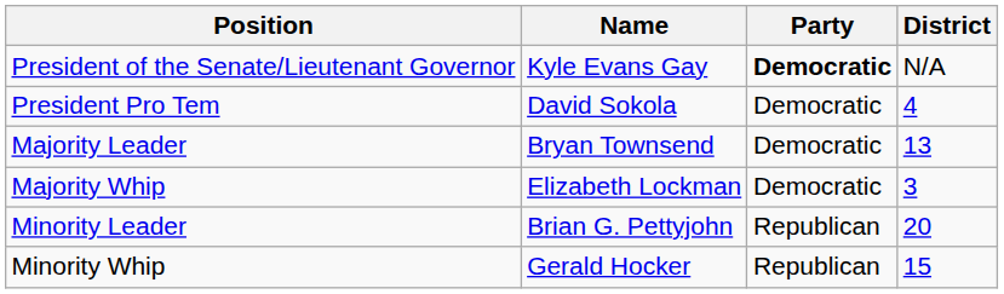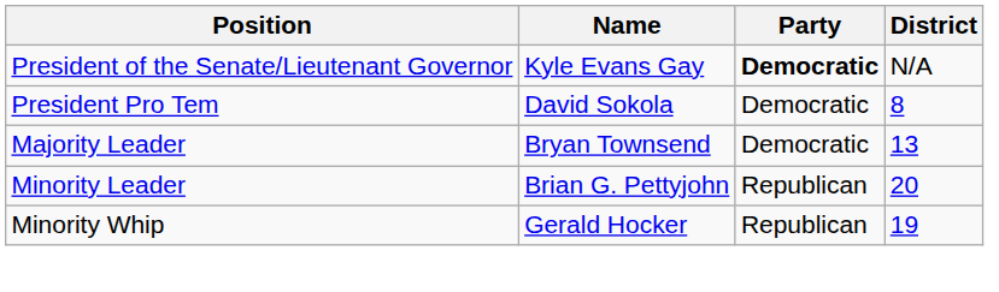President Pro Tem | District: 4 -> 8
- row: Majority Whip | Elizabeth Lockman | Democratic | 3
Minority Whip | District: 15 -> 19
